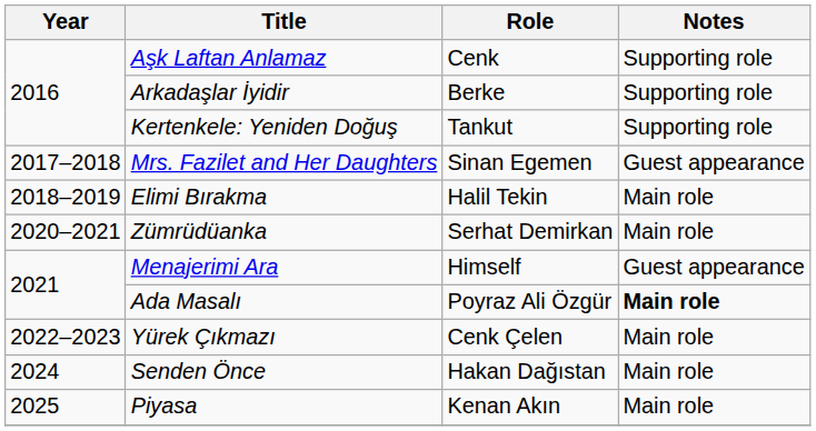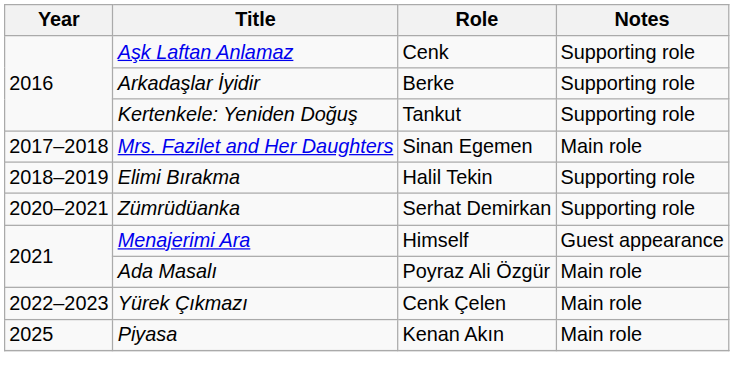Mrs. Fazilet and Her Daughters | Notes: Guest appearance -> Main role
Elimi Bırakma | Notes: Main role -> Supporting role
Zümrüdüanka | Notes: Main role -> Supporting role
Ada Masalı | Notes: bold -> normal
- row: 2024 | Senden Önce | Hakan Dağıstan | Main role
